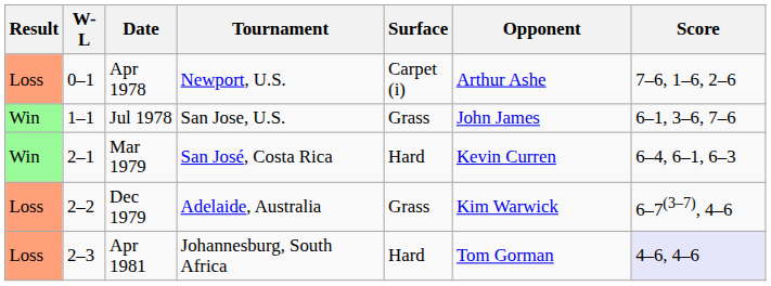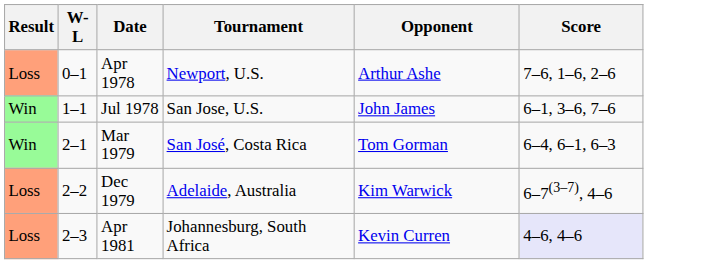- column: Surface | Carpet (i) | Grass | Hard | Grass | Hard
Mar 1979 | Opponent: Kevin Curren -> Tom Gorman
Apr 1981 | Opponent: Tom Gorman -> Kevin Curren
